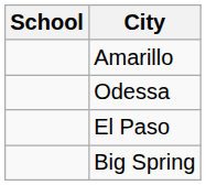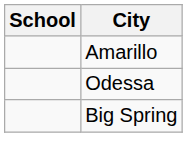- row: El Paso
